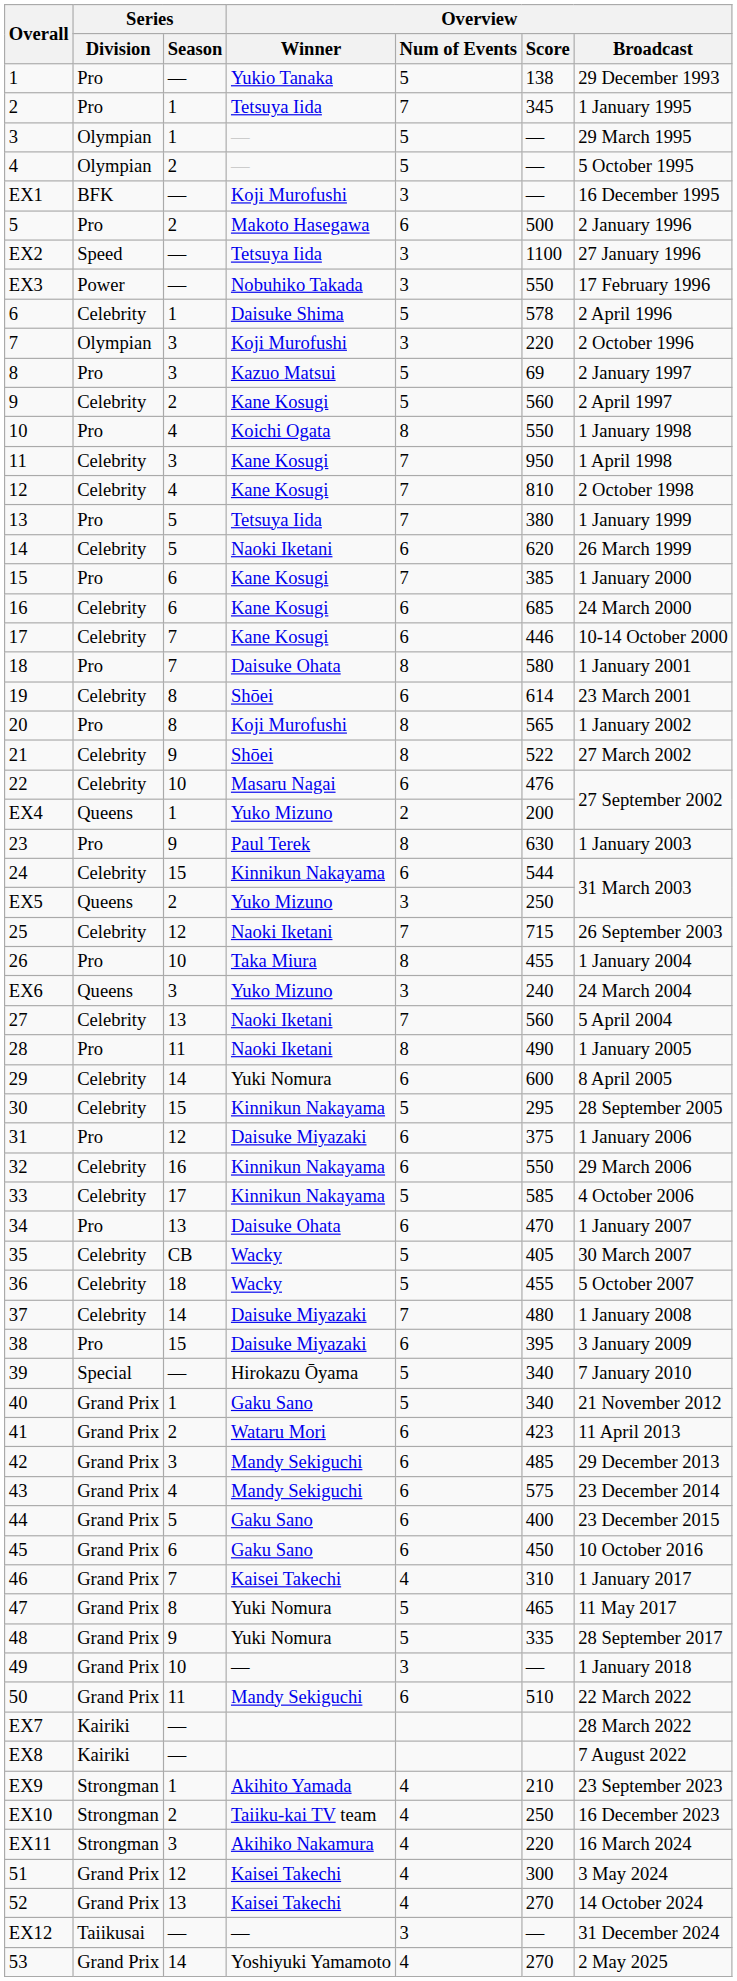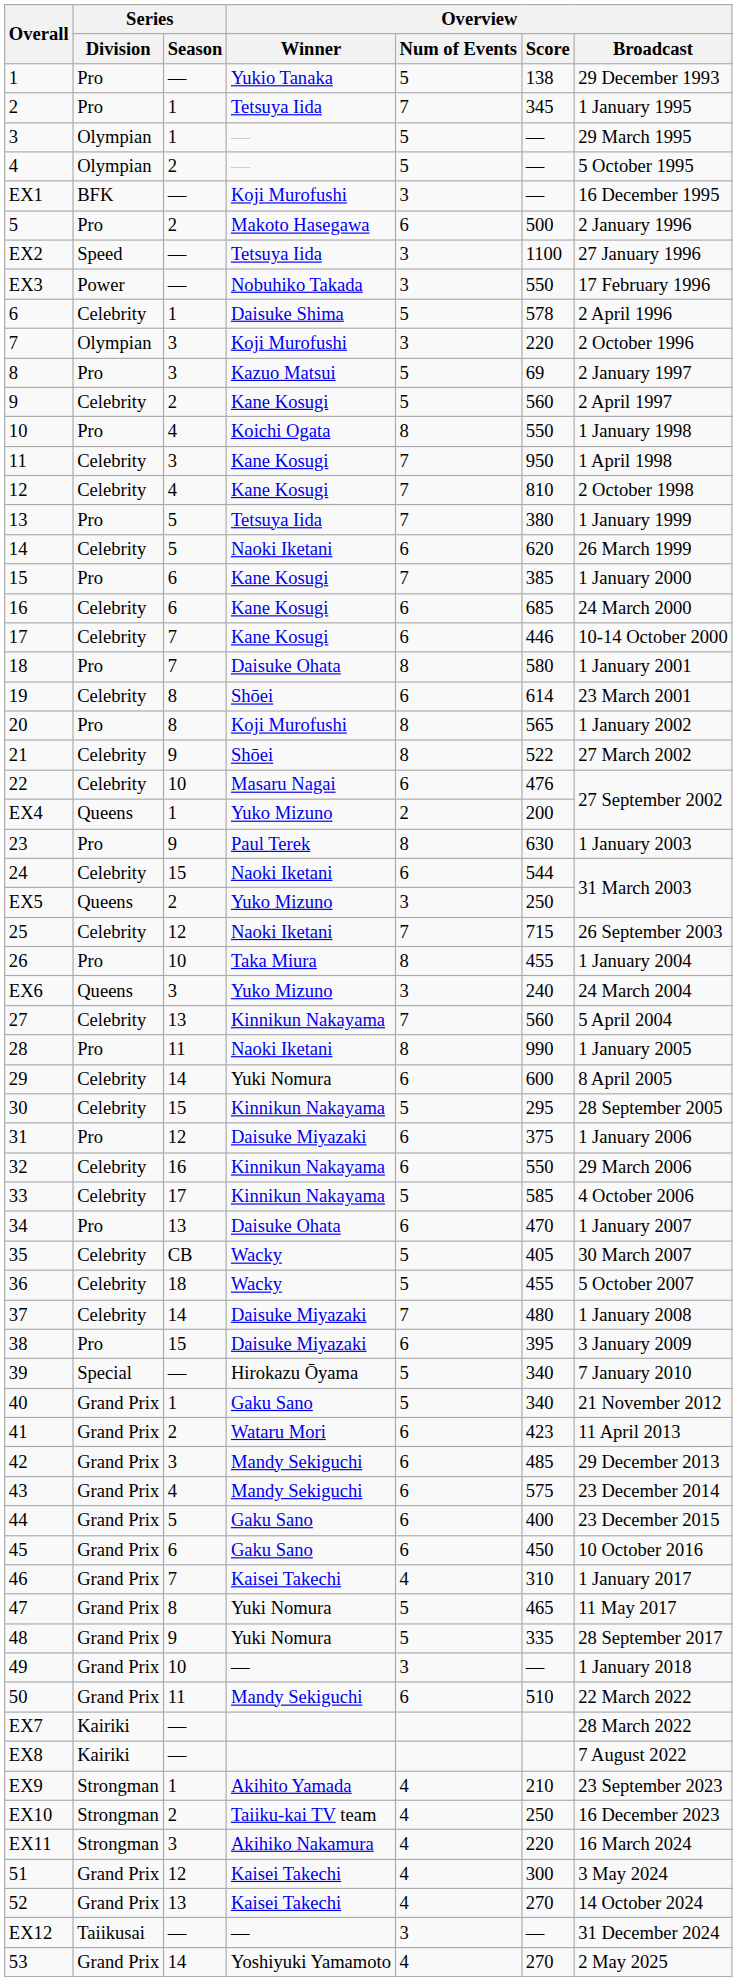24 | Overview / Winner: Kinnikun Nakayama -> Naoki Iketani
27 | Overview / Winner: Naoki Iketani -> Kinnikun Nakayama
28 | Overview / Score: 490 -> 990
